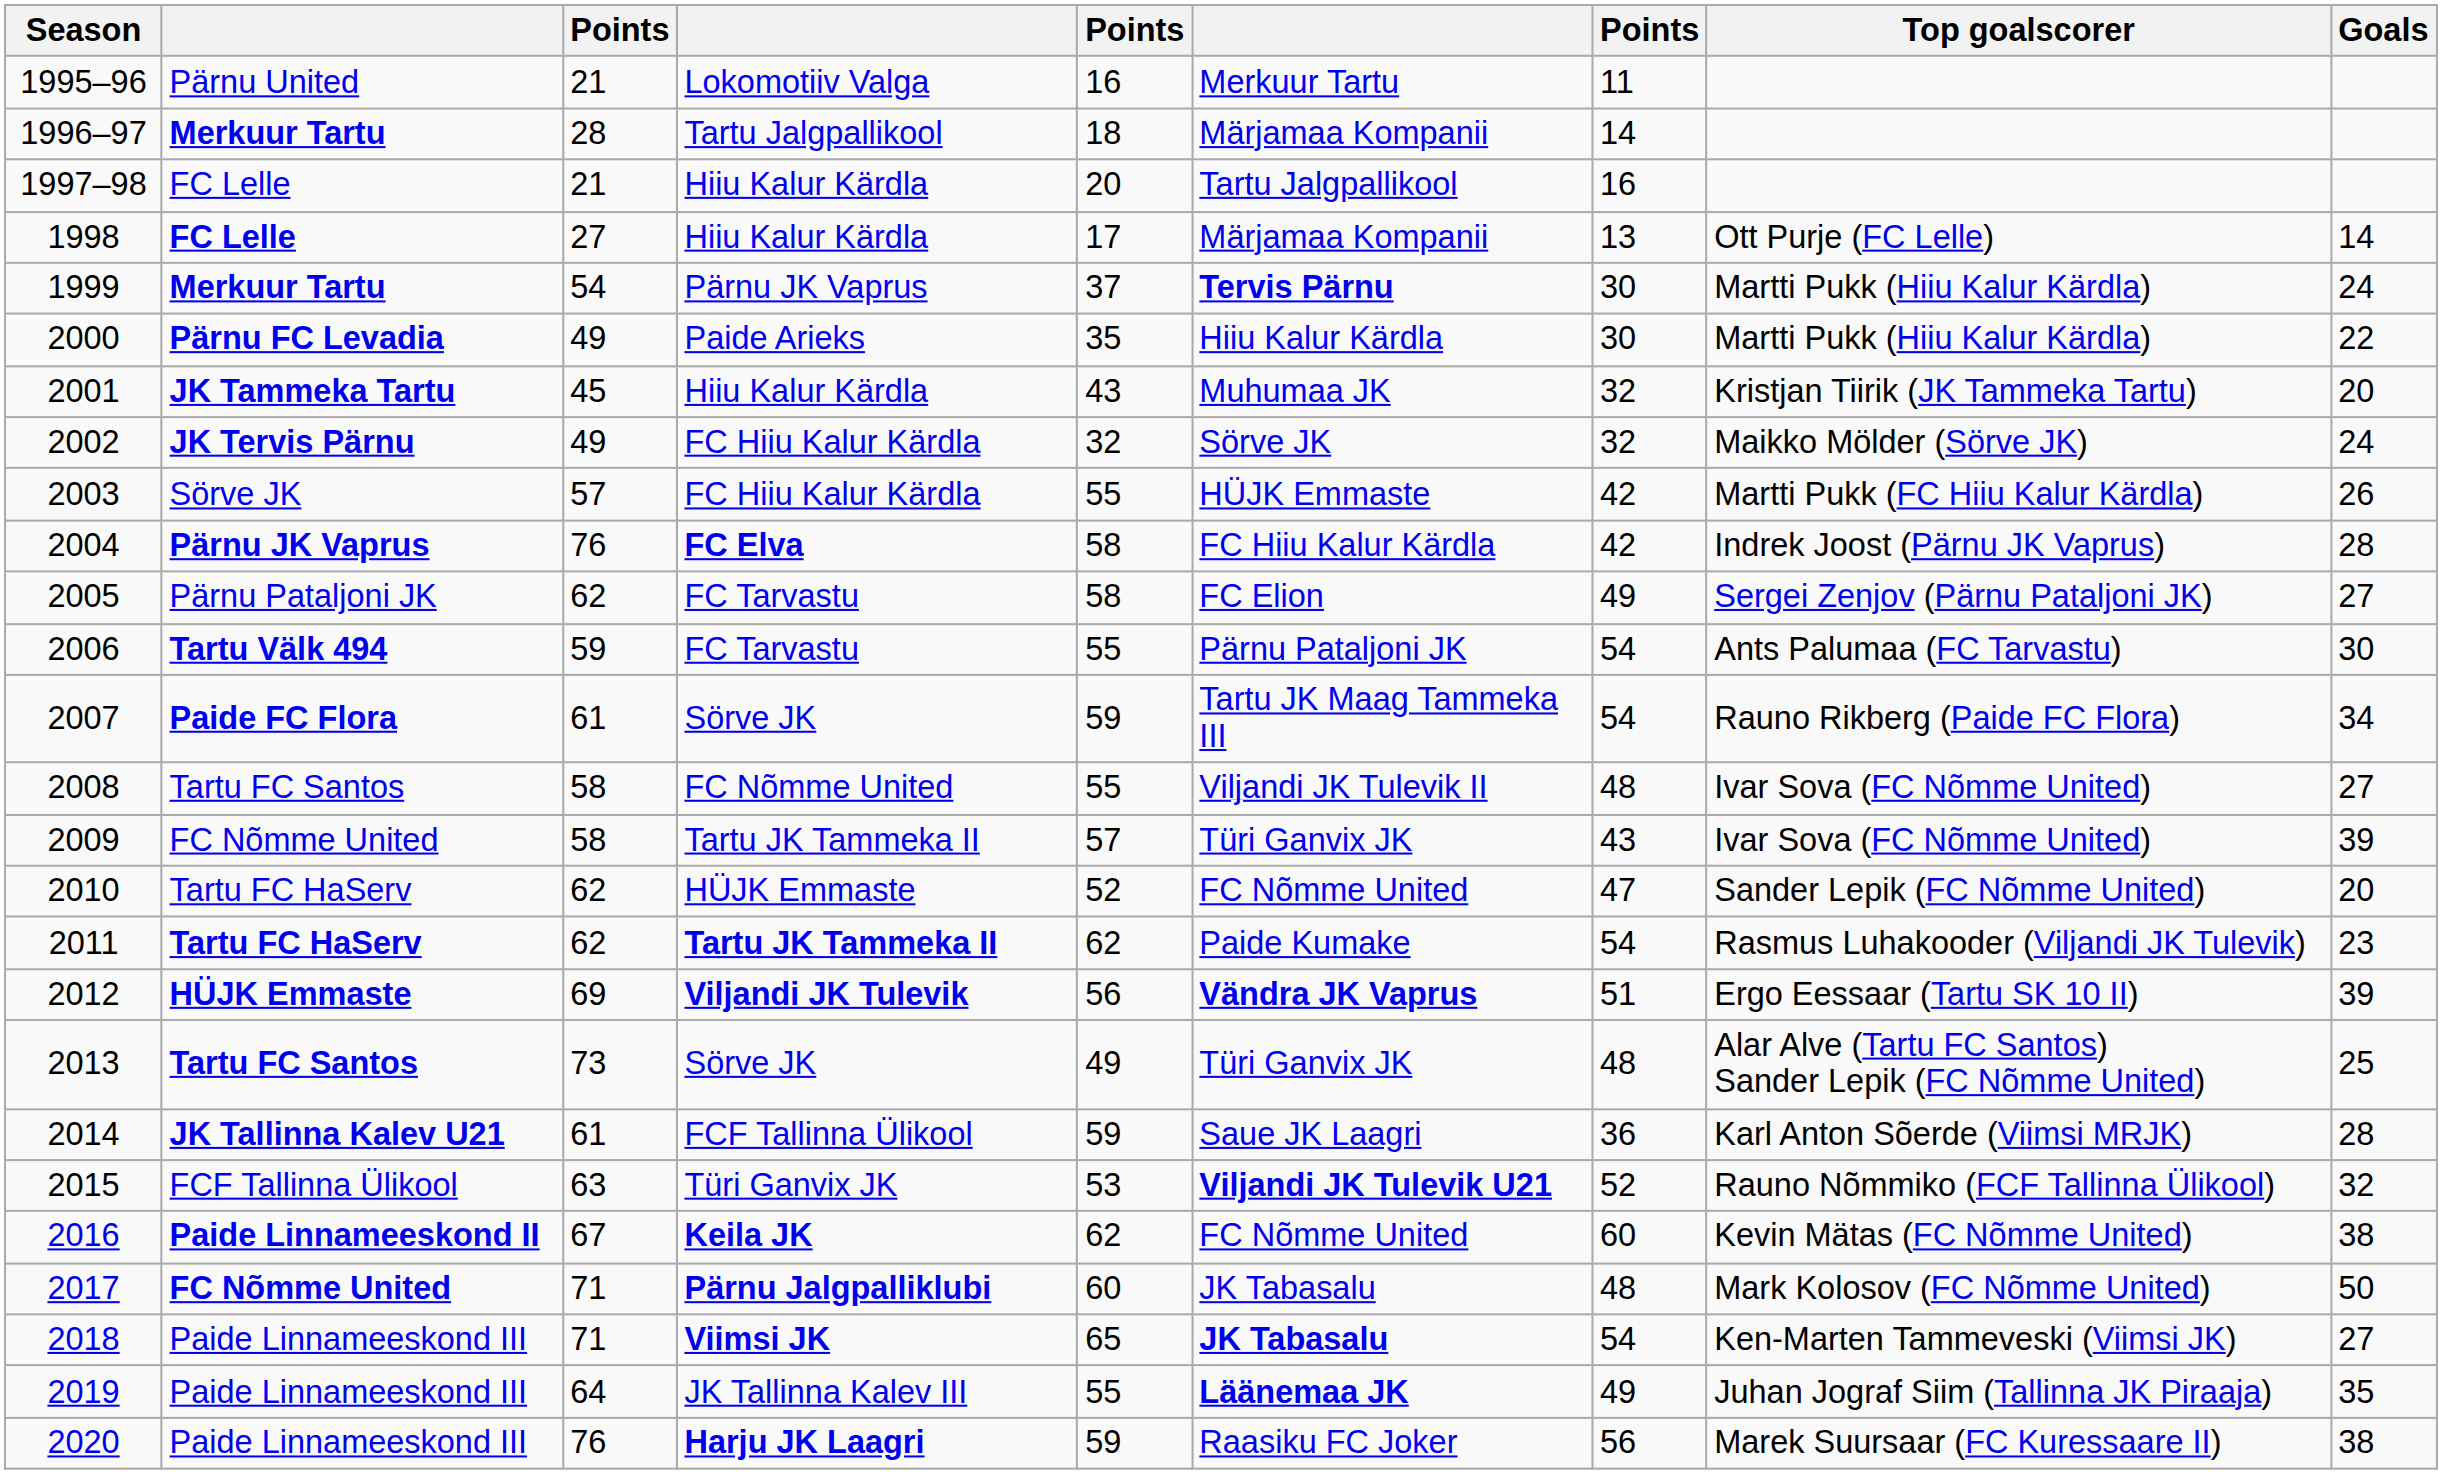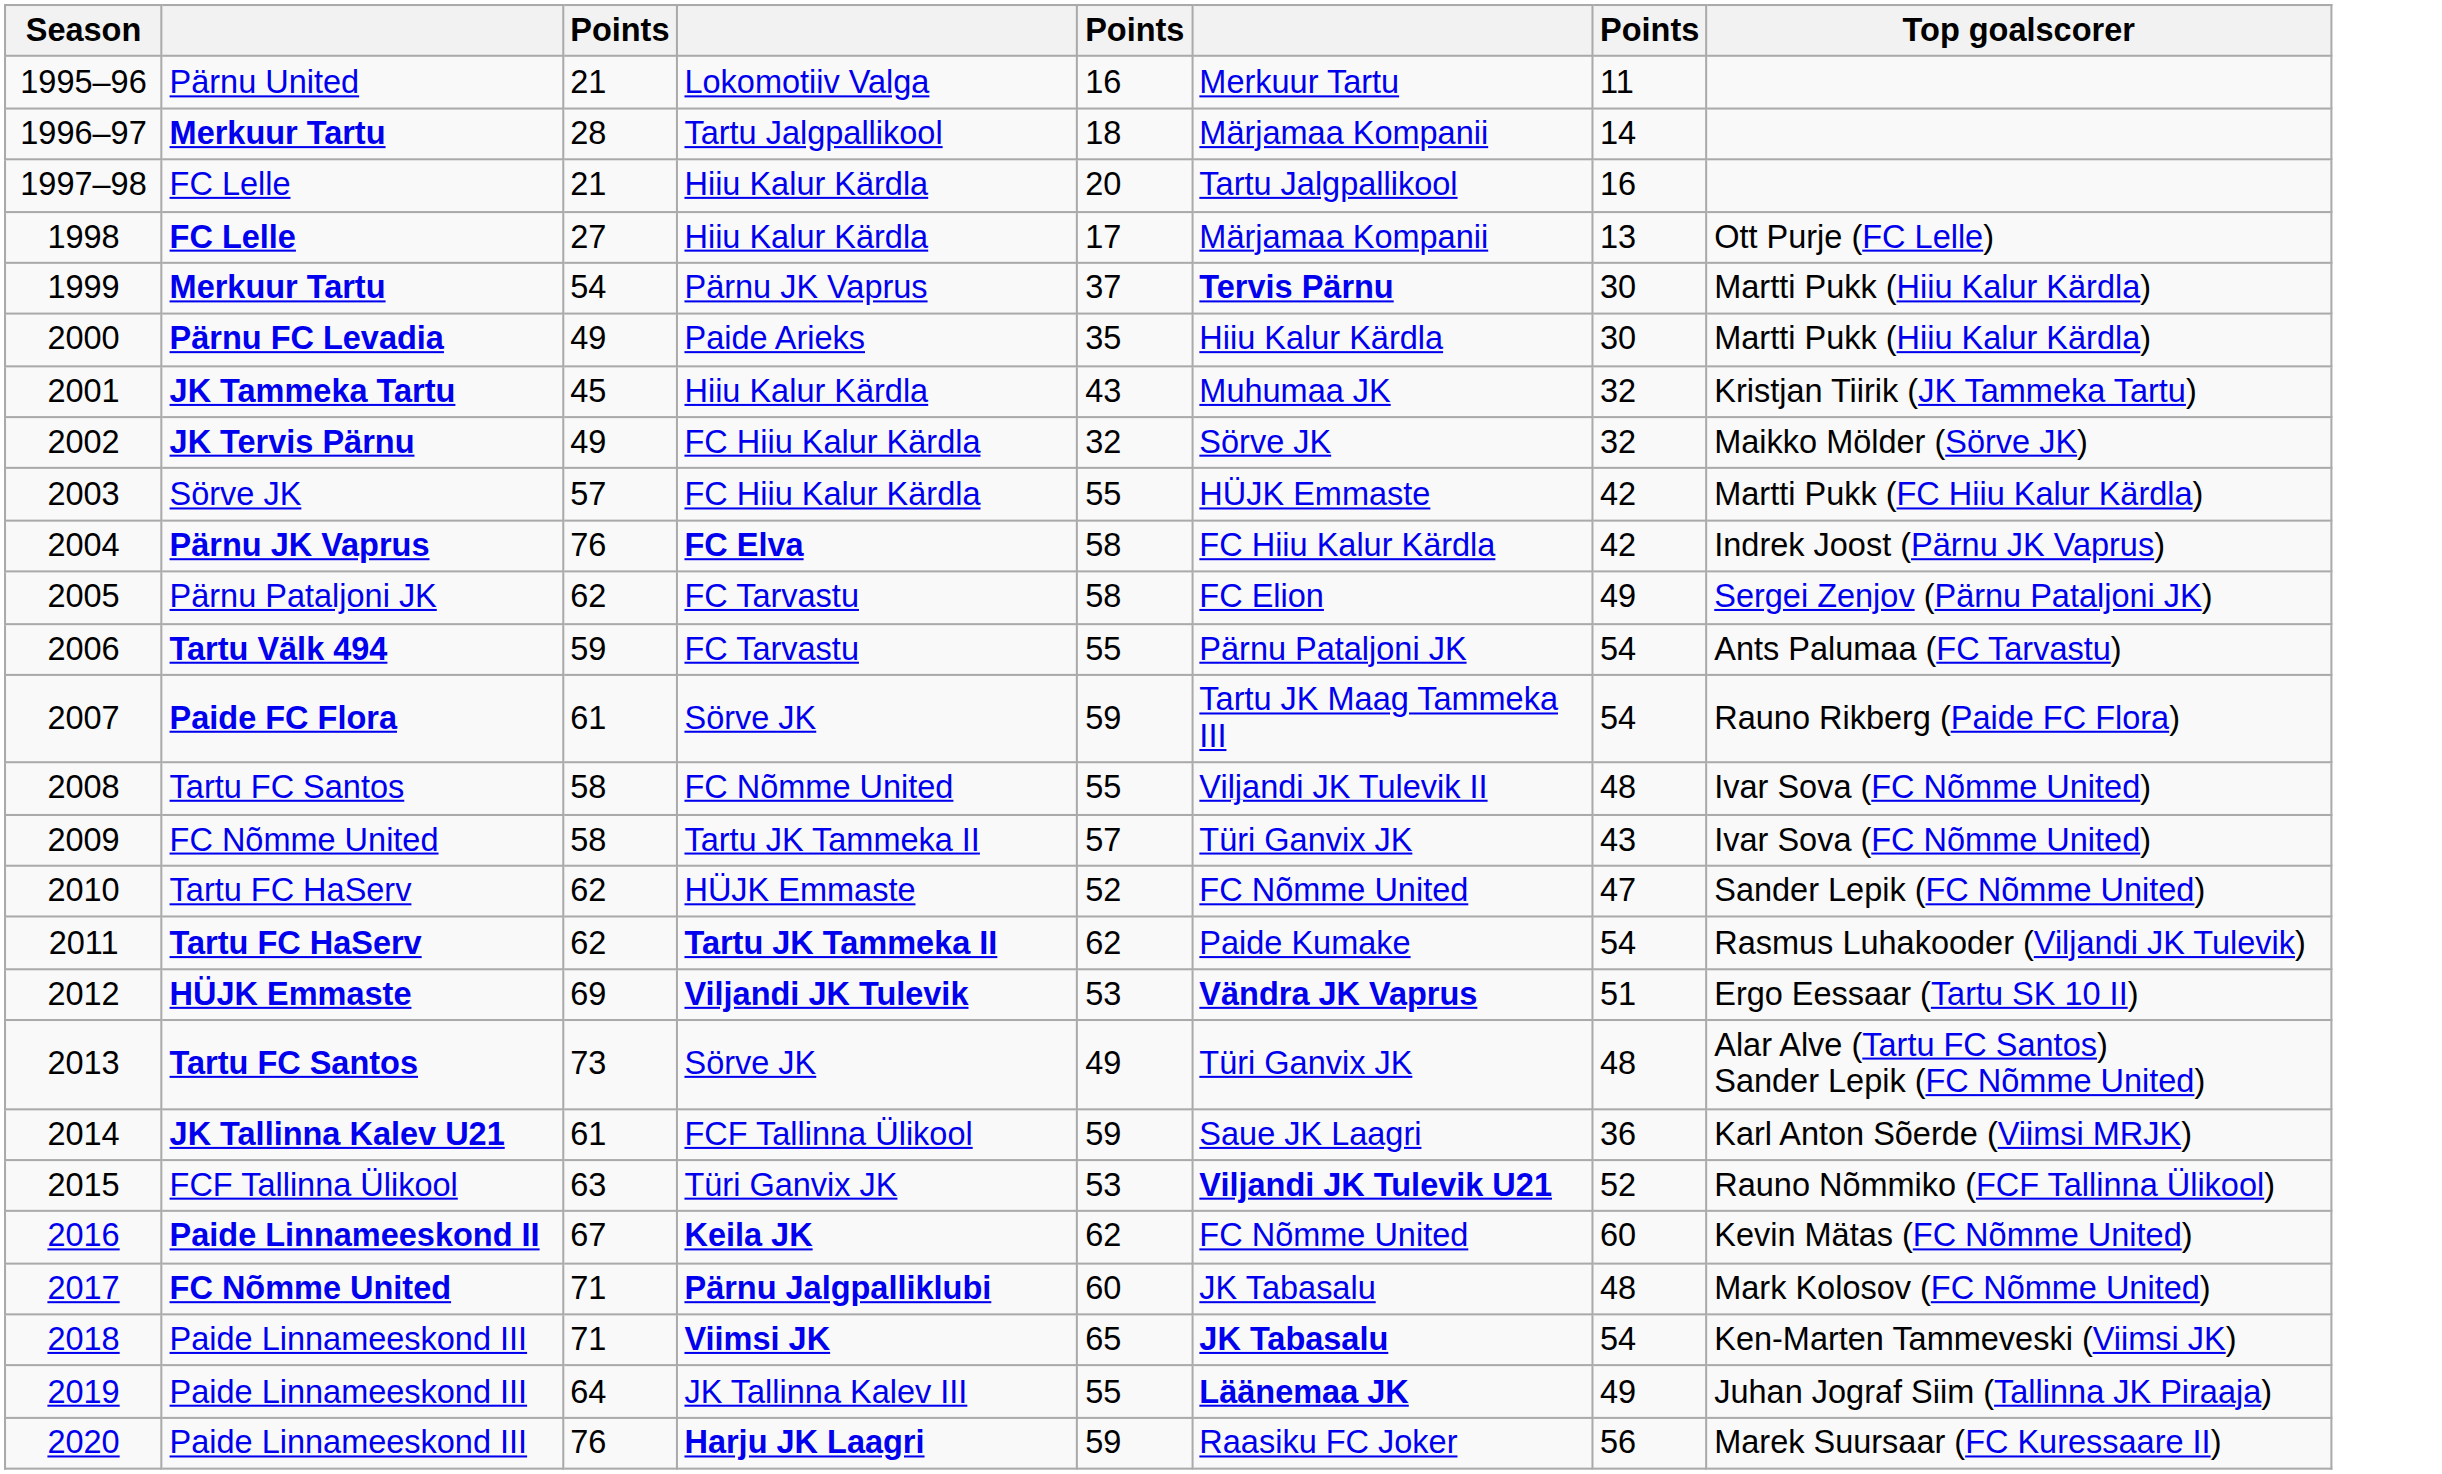- column: Goals | 14 | 24 | 22 | 20 | 24 | 26 | 28 | 27 | 30 | 34 | 27 | 39 | 20 | 23 | 39 | 25 | 28 | 32 | 38 | 50 | 27 | 35 | 38
2012 | column 5: 56 -> 53
